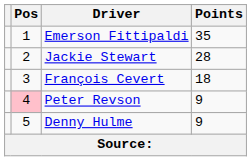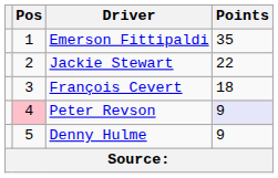Jackie Stewart | Points: 28 -> 22
Peter Revson | Points: no background -> lavender background
